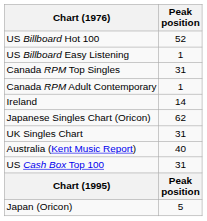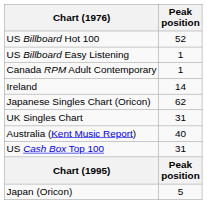- row: Canada RPM Top Singles | 31
